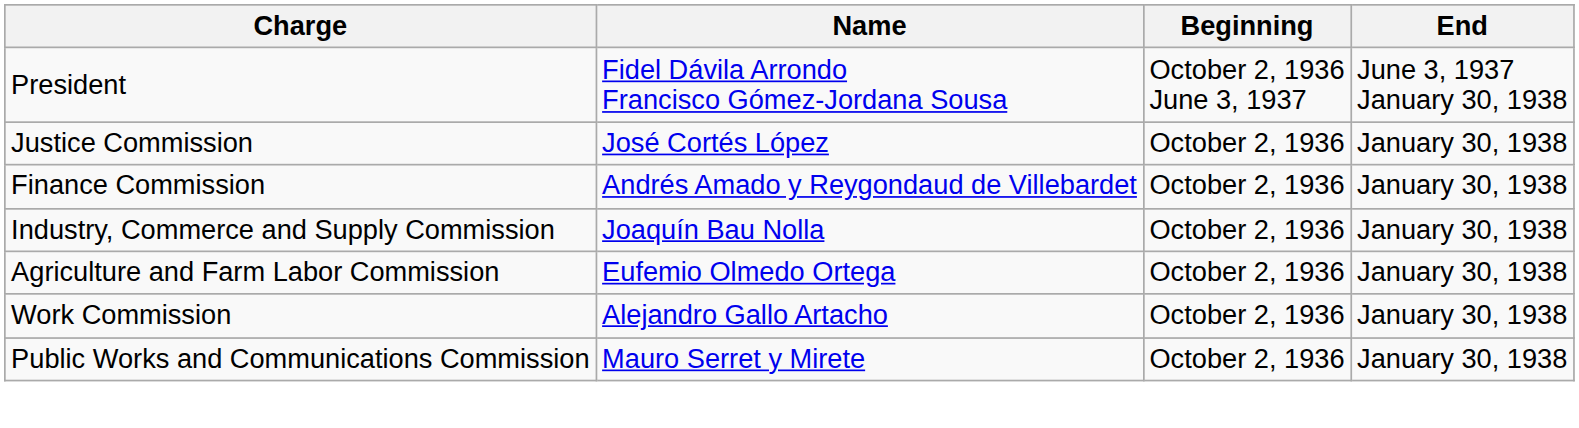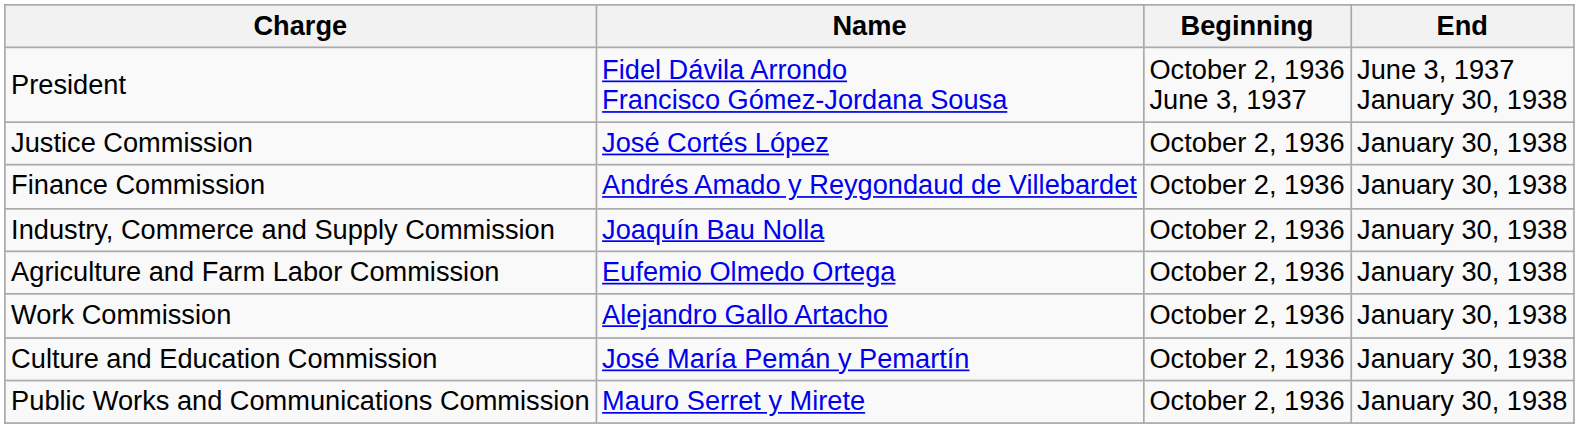+ row: Culture and Education Commission | José María Pemán y Pemartín | October 2, 1936 | January 30, 1938
